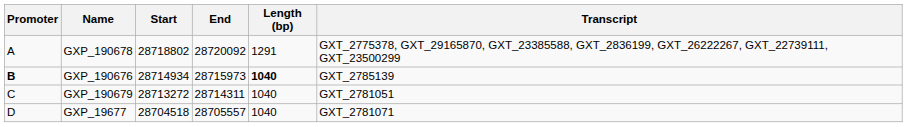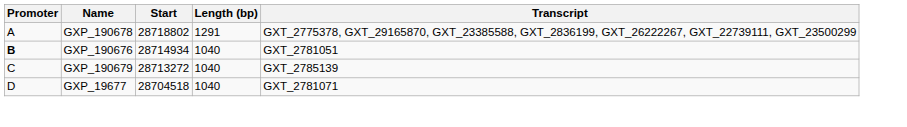- column: End | 28720092 | 28715973 | 28714311 | 28705557
GXP_190676 | Length (bp): bold -> normal
GXP_190676 | Transcript: GXT_2785139 -> GXT_2781051
GXP_190679 | Transcript: GXT_2781051 -> GXT_2785139
